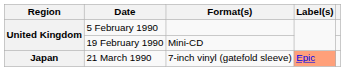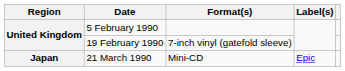19 February 1990 | Format(s): Mini-CD -> 7-inch vinyl (gatefold sleeve)
21 March 1990 | Format(s): 7-inch vinyl (gatefold sleeve) -> Mini-CD
21 March 1990 | Label(s): lightsalmon background -> no background
